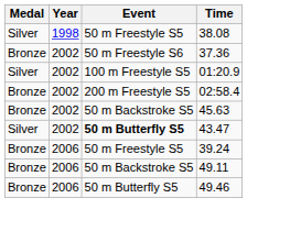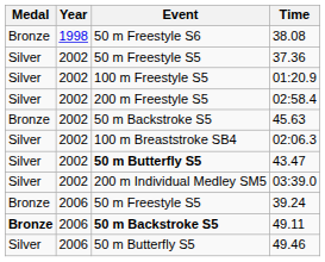38.08 | Medal: Silver -> Bronze
38.08 | Event: 50 m Freestyle S5 -> 50 m Freestyle S6
37.36 | Medal: Bronze -> Silver
37.36 | Event: 50 m Freestyle S6 -> 50 m Freestyle S5
02:58.4 | Medal: Bronze -> Silver
+ row: Silver | 2002 | 100 m Breaststroke SB4 | 02:06.3
+ row: Silver | 2002 | 200 m Individual Medley SM5 | 03:39.0
49.11 | Medal: normal -> bold
49.11 | Event: normal -> bold
49.46 | Medal: Bronze -> Silver
